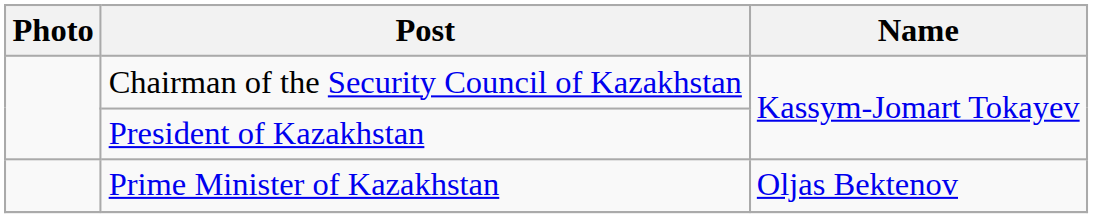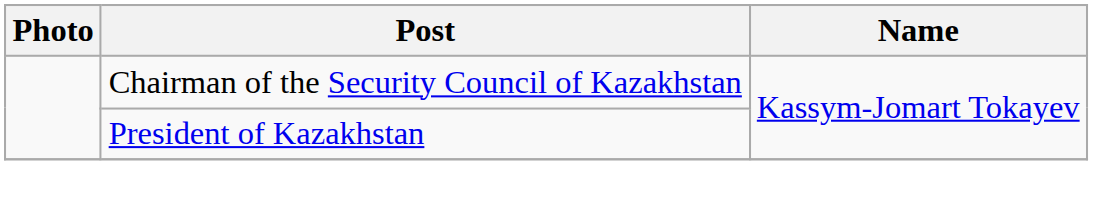- row: Prime Minister of Kazakhstan | Oljas Bektenov
